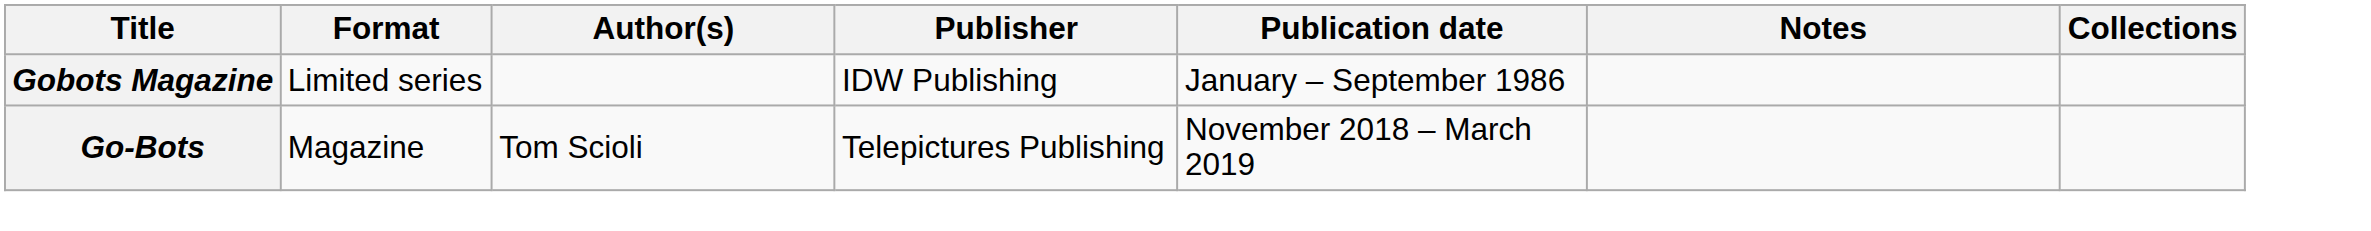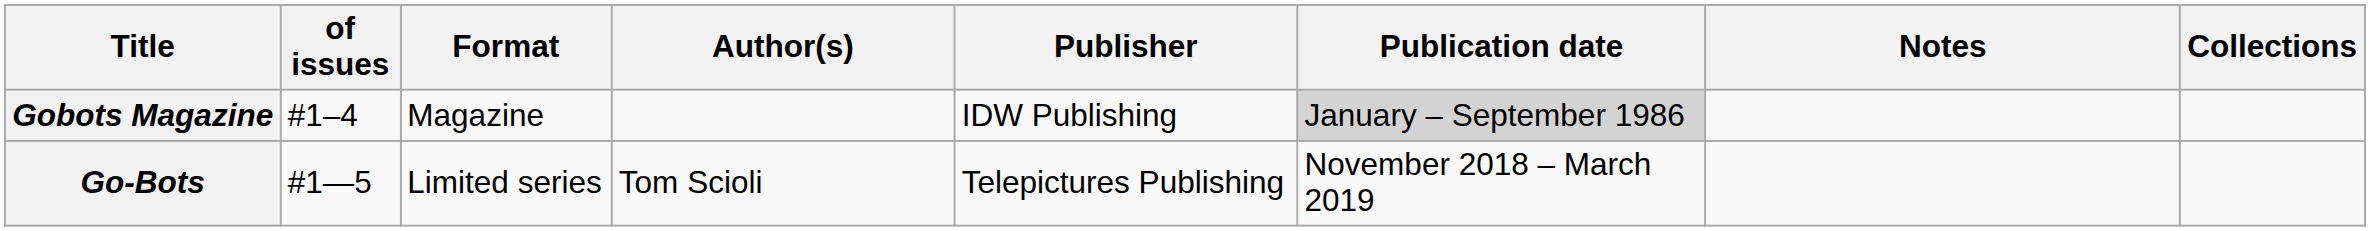+ column: of issues | #1–4 | #1—5
Gobots Magazine | Format: Limited series -> Magazine
Gobots Magazine | Publication date: no background -> lightgrey background
Go-Bots | Format: Magazine -> Limited series
